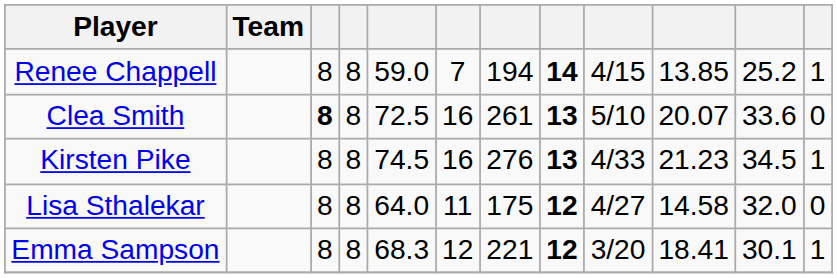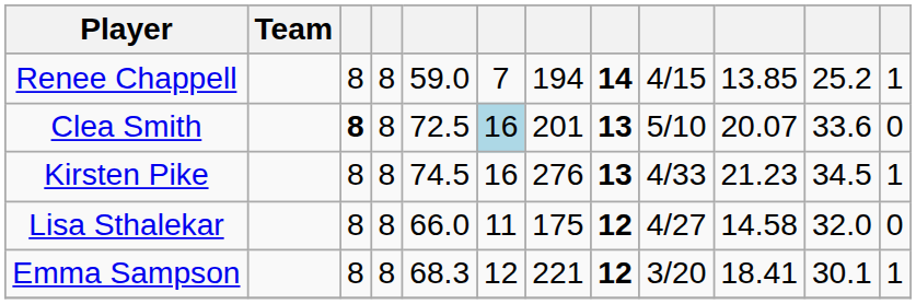Clea Smith | column 6: no background -> lightblue background
Clea Smith | column 7: 261 -> 201
Lisa Sthalekar | column 5: 64.0 -> 66.0
